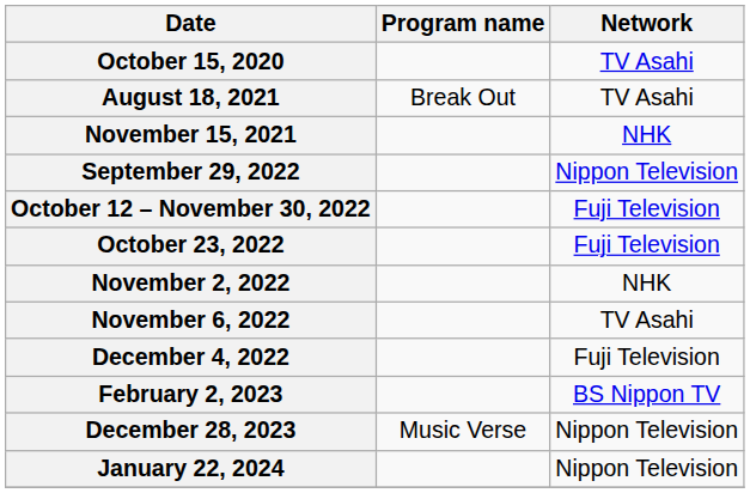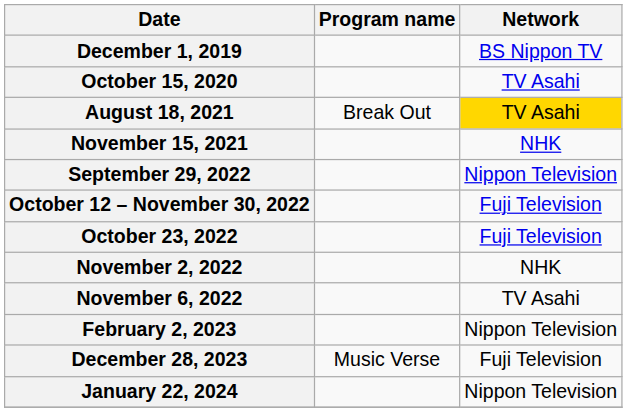+ row: December 1, 2019 | BS Nippon TV
August 18, 2021 | Network: no background -> gold background
- row: December 4, 2022 | Fuji Television
February 2, 2023 | Network: BS Nippon TV -> Nippon Television
December 28, 2023 | Network: Nippon Television -> Fuji Television
